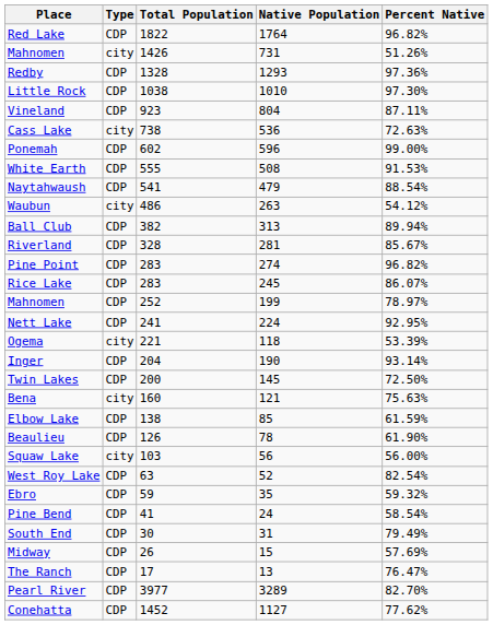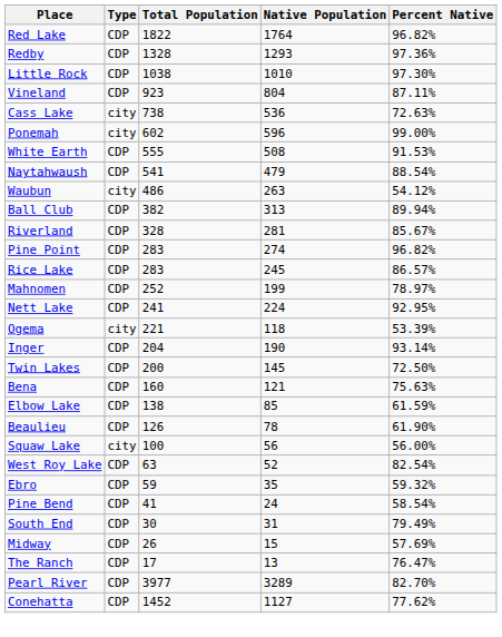- row: Mahnomen | city | 1426 | 731 | 51.26%
Ponemah | Type: CDP -> city
Rice Lake | Percent Native: 86.07% -> 86.57%
Bena | Type: city -> CDP
Squaw Lake | Total Population: 103 -> 100
